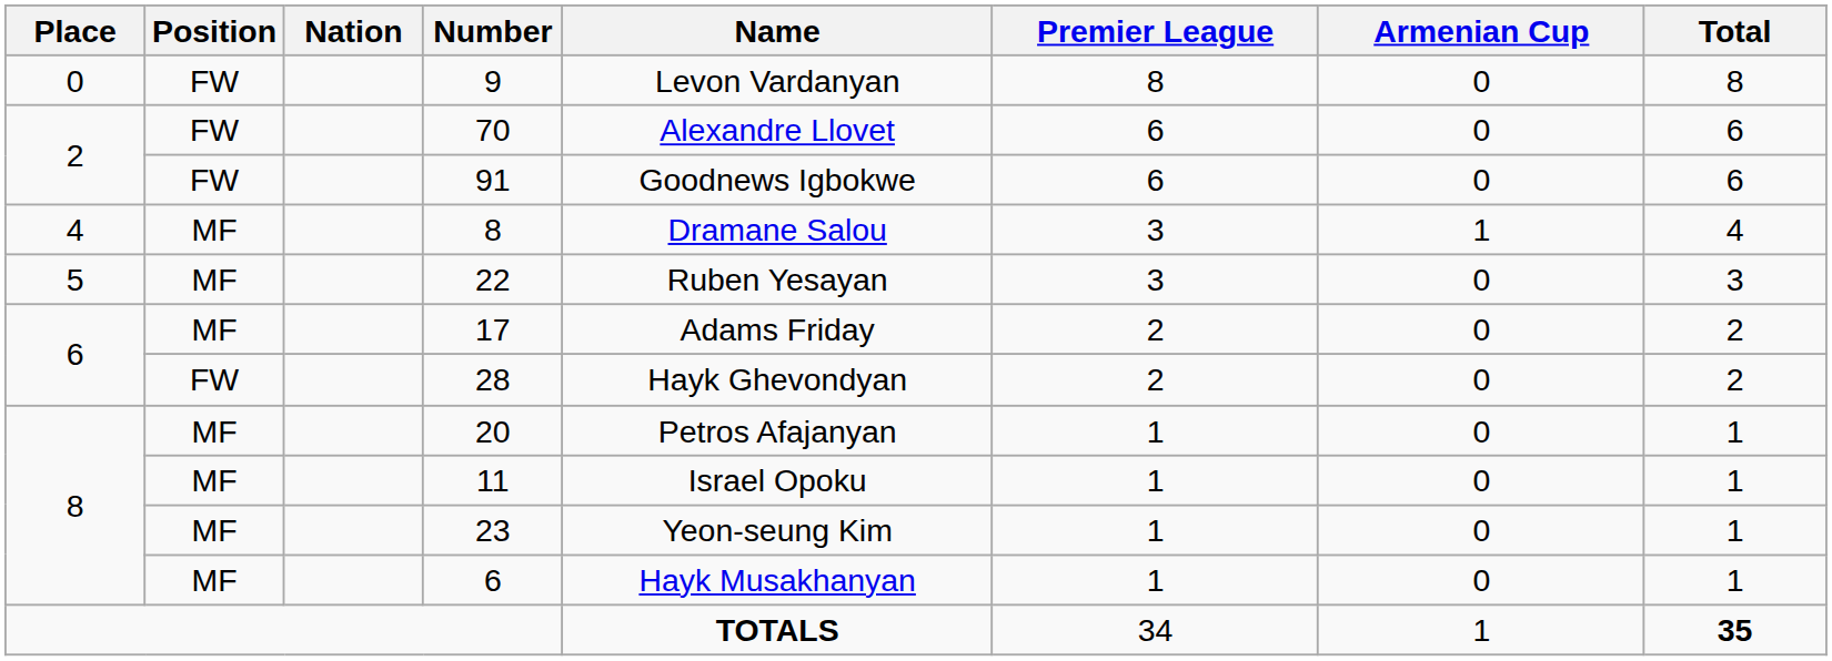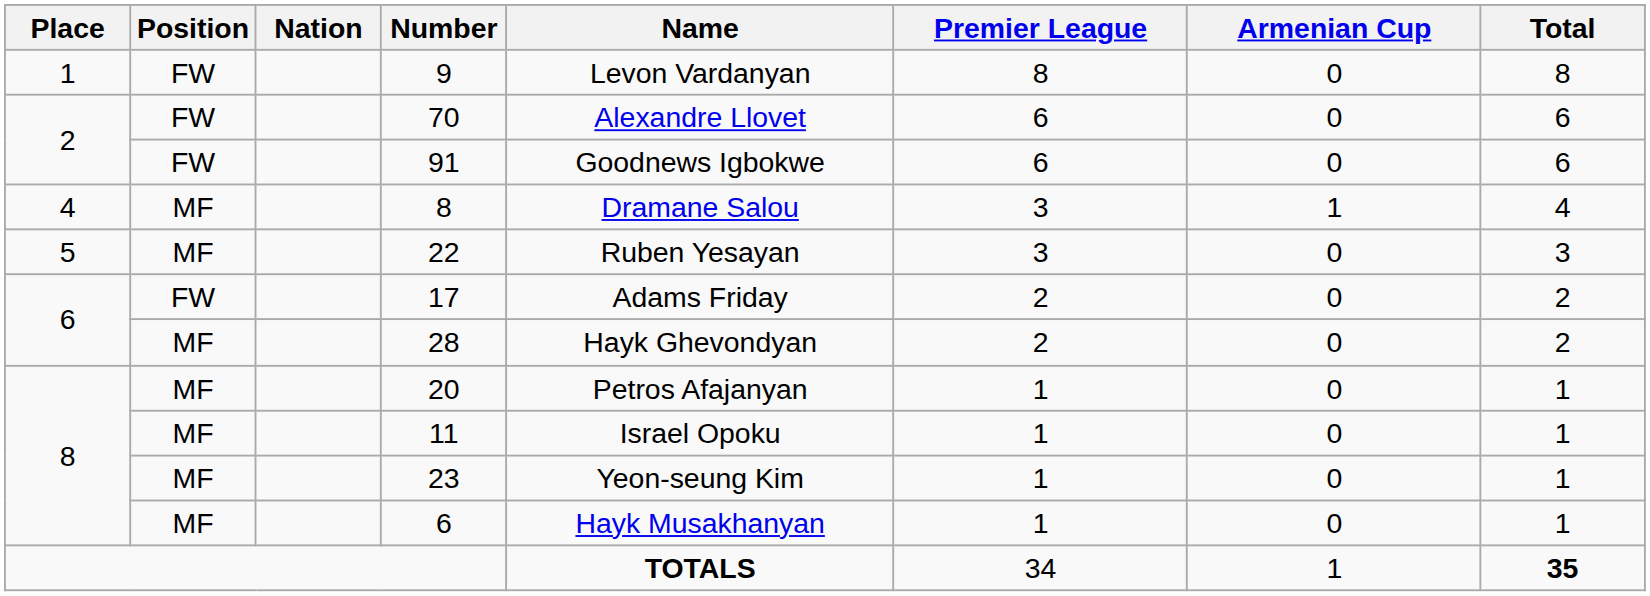9 | Place: 0 -> 1
17 | Position: MF -> FW
28 | Position: FW -> MF
